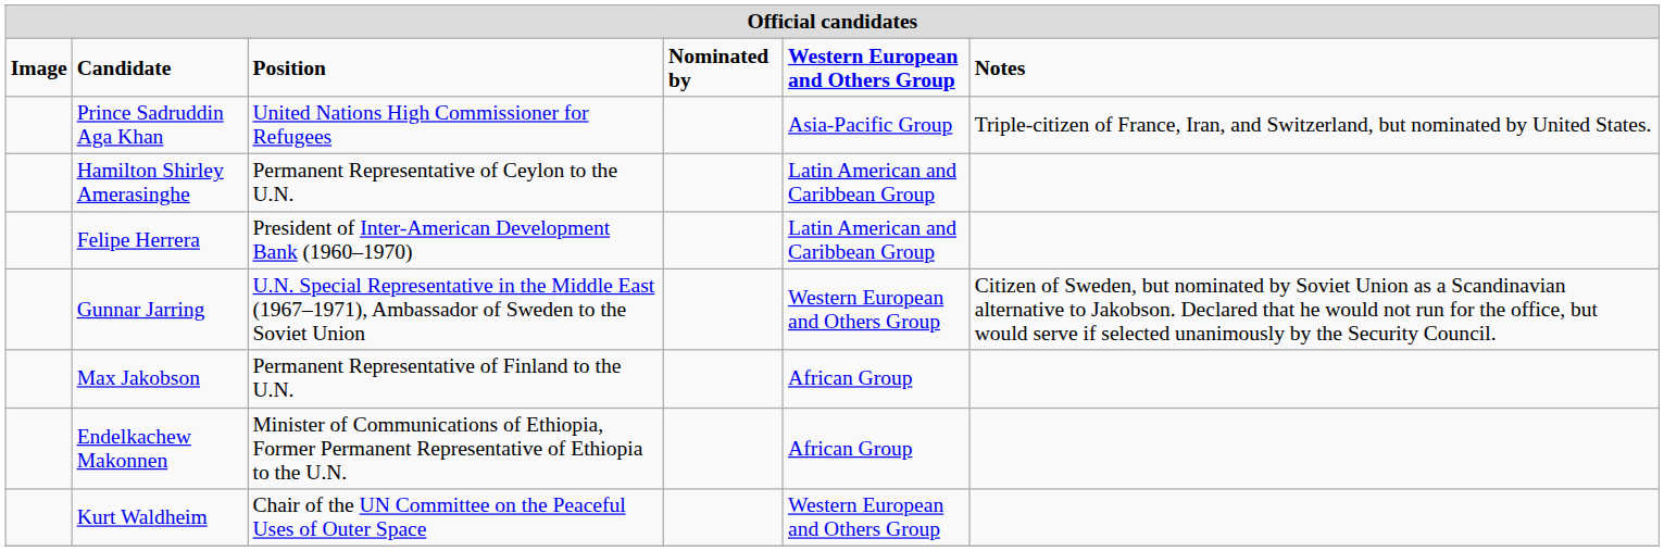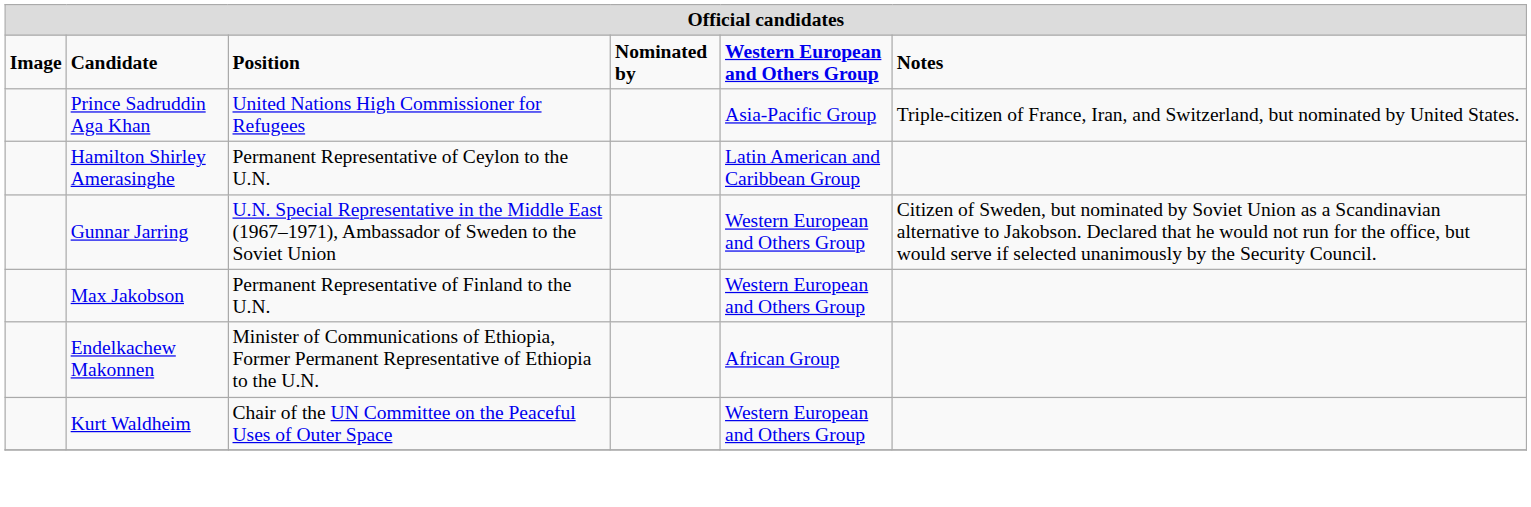- row: Felipe Herrera | President of Inter-American Development Bank (1960–1970) | Latin American and Caribbean Group
Max Jakobson | column 5: African Group -> Western European and Others Group
